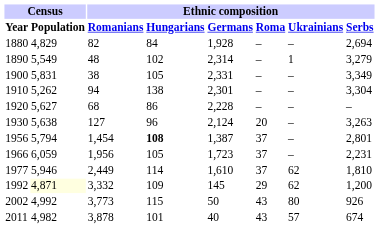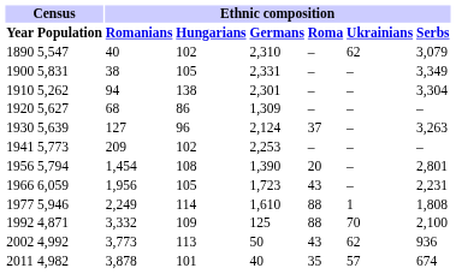- row: 1880 | 4,829 | 82 | 84 | 1,928 | – | – | 2,694
1890 | Census / Population: 5,549 -> 5,547
1890 | Ethnic composition / Romanians: 48 -> 40
1890 | Ethnic composition / Germans: 2,314 -> 2,310
1890 | Ethnic composition / Ukrainians: 1 -> 62
1890 | Ethnic composition / Serbs: 3,279 -> 3,079
1920 | Ethnic composition / Germans: 2,228 -> 1,309
1930 | Census / Population: 5,638 -> 5,639
1930 | Ethnic composition / Roma: 20 -> 37
+ row: 1941 | 5,773 | 209 | 102 | 2,253 | – | – | –
1956 | Ethnic composition / Hungarians: bold -> normal
1956 | Ethnic composition / Germans: 1,387 -> 1,390
1956 | Ethnic composition / Roma: 37 -> 20
1966 | Ethnic composition / Roma: 37 -> 43
1977 | Ethnic composition / Romanians: 2,449 -> 2,249
1977 | Ethnic composition / Roma: 37 -> 88
1977 | Ethnic composition / Ukrainians: 62 -> 1
1977 | Ethnic composition / Serbs: 1,810 -> 1,808
1992 | Census / Population: lightyellow background -> no background
1992 | Ethnic composition / Germans: 145 -> 125
1992 | Ethnic composition / Roma: 29 -> 88
1992 | Ethnic composition / Ukrainians: 62 -> 70
1992 | Ethnic composition / Serbs: 1,200 -> 2,100
2002 | Ethnic composition / Hungarians: 115 -> 113
2002 | Ethnic composition / Ukrainians: 80 -> 62
2002 | Ethnic composition / Serbs: 926 -> 936
2011 | Ethnic composition / Roma: 43 -> 35
